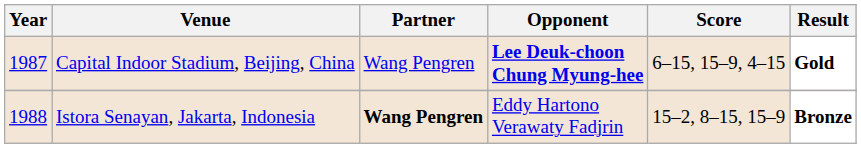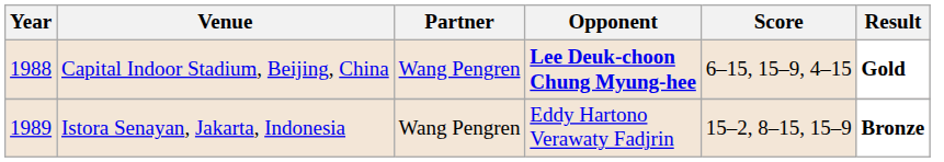Capital Indoor Stadium, Beijing, China | Year: 1987 -> 1988
Istora Senayan, Jakarta, Indonesia | Year: 1988 -> 1989
Istora Senayan, Jakarta, Indonesia | Partner: bold -> normal
